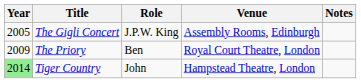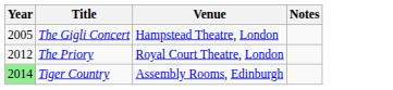- column: Role | J.P.W. King | Ben | John
The Gigli Concert | Venue: Assembly Rooms, Edinburgh -> Hampstead Theatre, London
The Priory | Year: 2009 -> 2012
Tiger Country | Venue: Hampstead Theatre, London -> Assembly Rooms, Edinburgh
